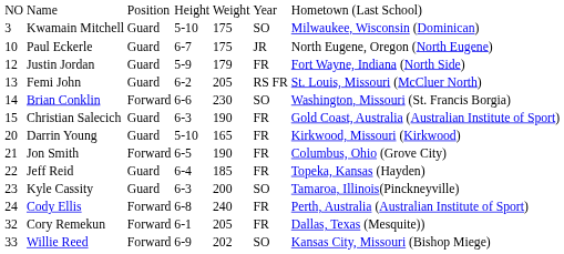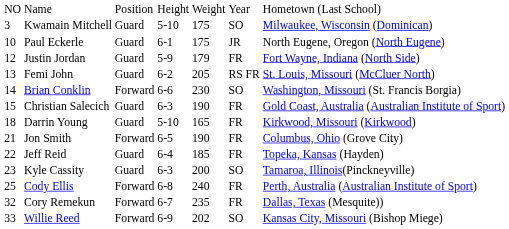Paul Eckerle | column 4: 6-7 -> 6-1
Darrin Young | column 1: 20 -> 18
Cody Ellis | column 1: 24 -> 25
Cory Remekun | column 4: 6-1 -> 6-7
Cory Remekun | column 5: 205 -> 235
